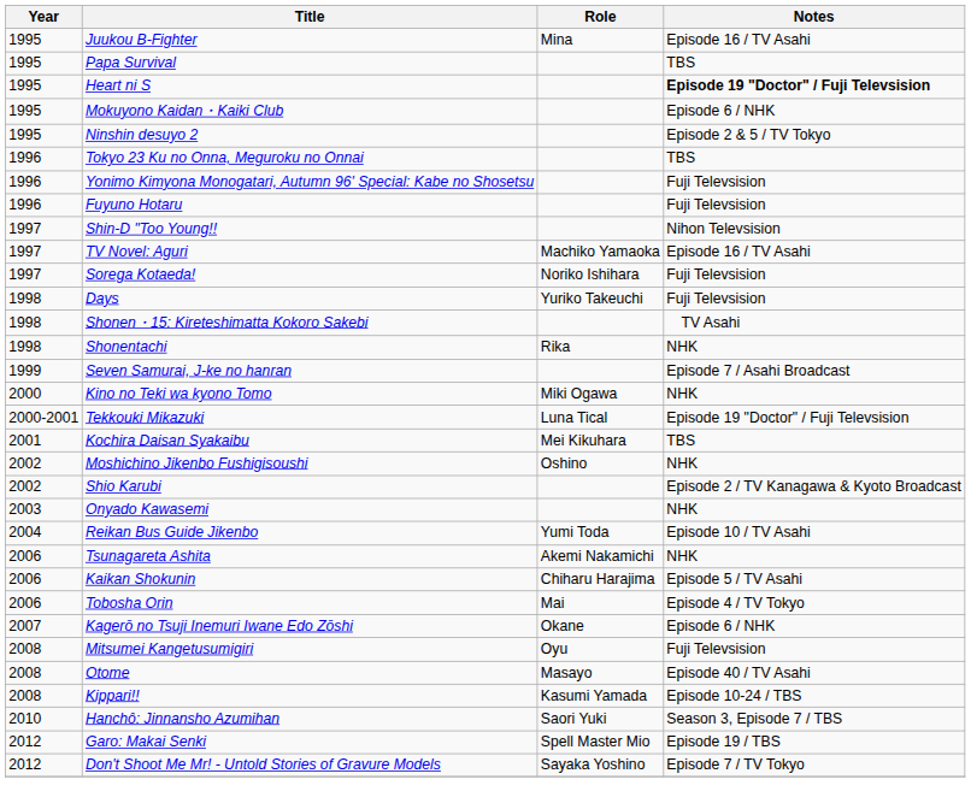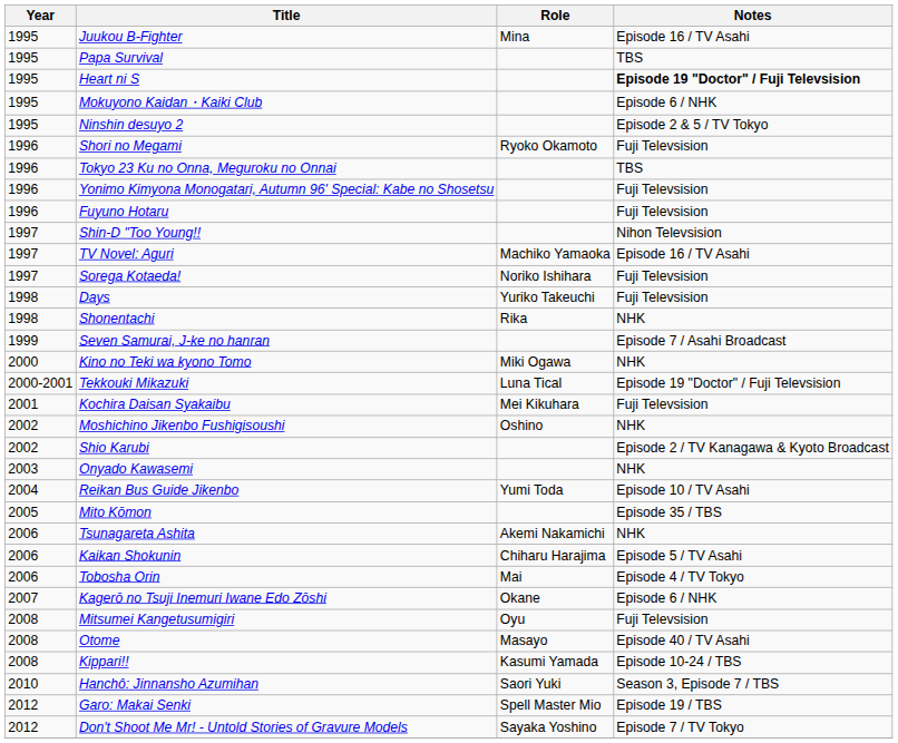+ row: 1996 | Shori no Megami | Ryoko Okamoto | Fuji Televsision
- row: 1998 | Shonen・15: Kireteshimatta Kokoro Sakebi | TV Asahi
Kochira Daisan Syakaibu | Notes: TBS -> Fuji Televsision
+ row: 2005 | Mito Kōmon | Episode 35 / TBS
